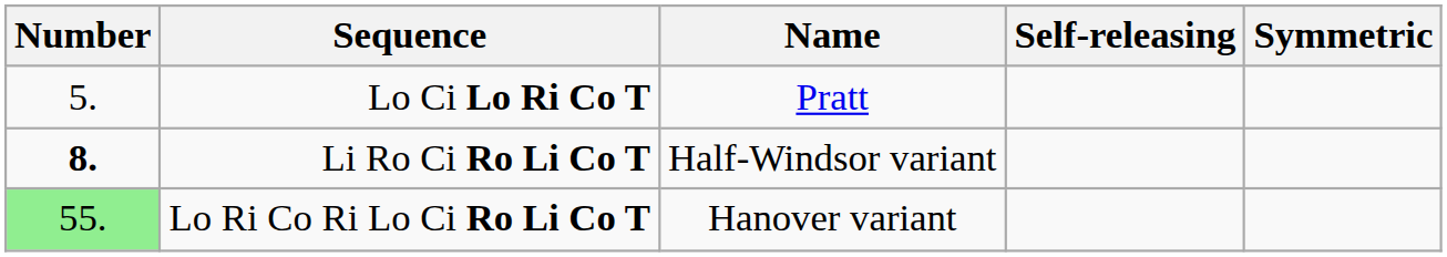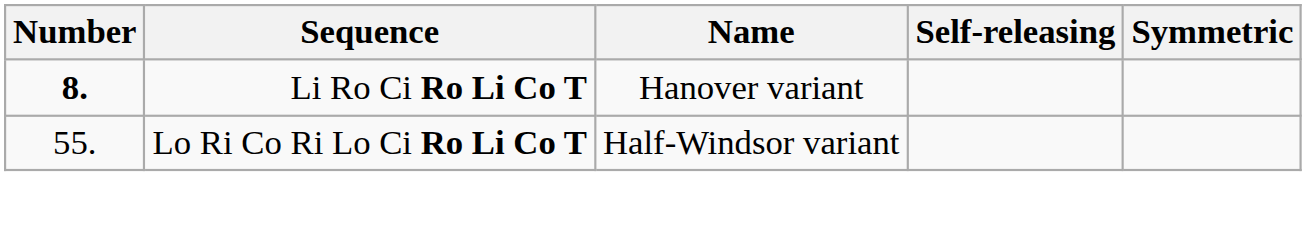- row: 5. | Lo Ci Lo Ri Co T | Pratt
Li Ro Ci Ro Li Co T | Name: Half-Windsor variant -> Hanover variant
Lo Ri Co Ri Lo Ci Ro Li Co T | Number: lightgreen background -> no background
Lo Ri Co Ri Lo Ci Ro Li Co T | Name: Hanover variant -> Half-Windsor variant
